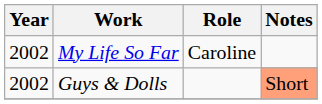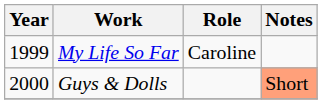My Life So Far | Year: 2002 -> 1999
Guys & Dolls | Year: 2002 -> 2000
